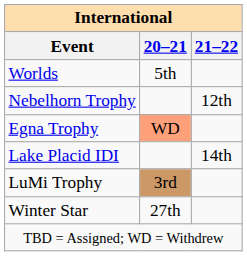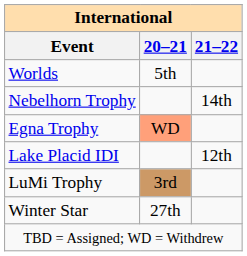Nebelhorn Trophy | 21–22: 12th -> 14th
Lake Placid IDI | 21–22: 14th -> 12th
